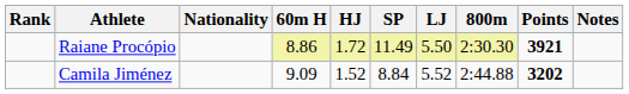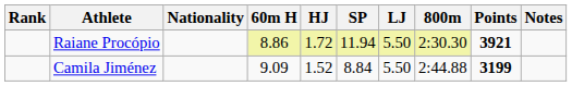Raiane Procópio | SP: 11.49 -> 11.94
Camila Jiménez | LJ: 5.52 -> 5.50
Camila Jiménez | Points: 3202 -> 3199
